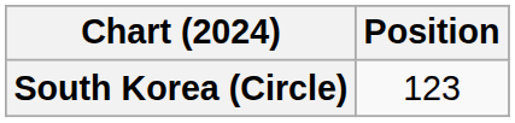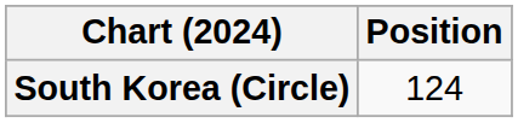South Korea (Circle) | Position: 123 -> 124
